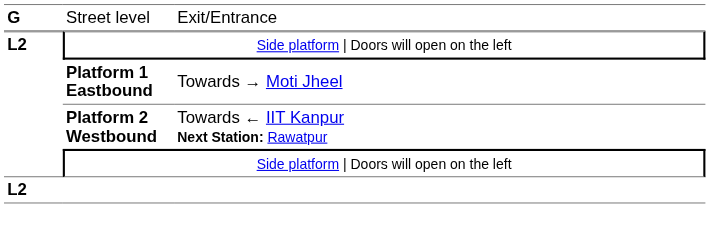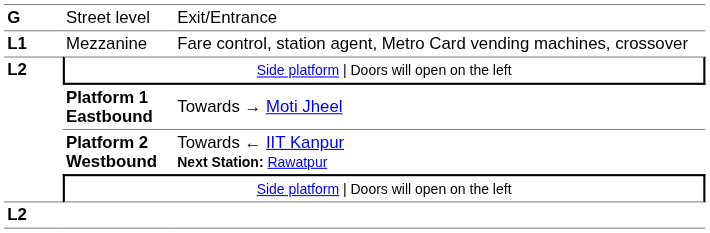+ row: L1 | Mezzanine | Fare control, station agent, Metro Card vending machines, crossover
